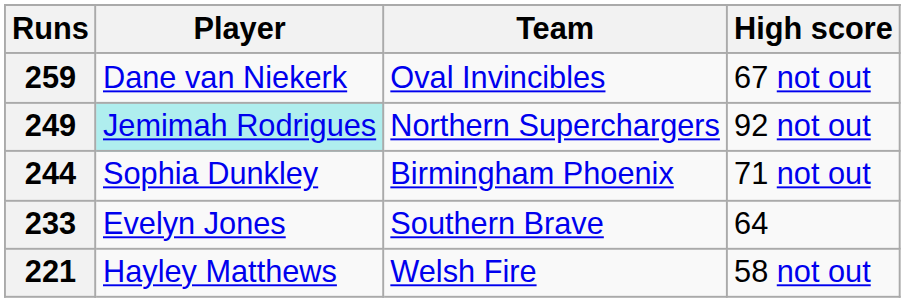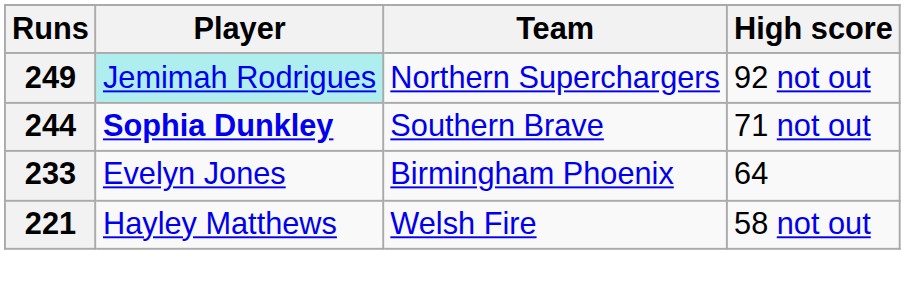- row: 259 | Dane van Niekerk | Oval Invincibles | 67 not out
244 | Player: normal -> bold
244 | Team: Birmingham Phoenix -> Southern Brave
233 | Team: Southern Brave -> Birmingham Phoenix
